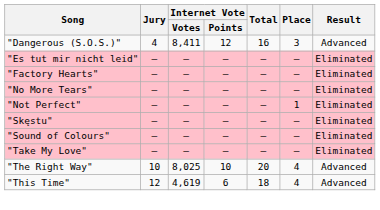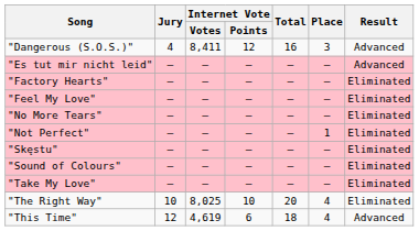"Es tut mir nicht leid" | Result: Eliminated -> Advanced
+ row: "Feel My Love" | — | — | — | — | — | Eliminated
"The Right Way" | Result: Advanced -> Eliminated
